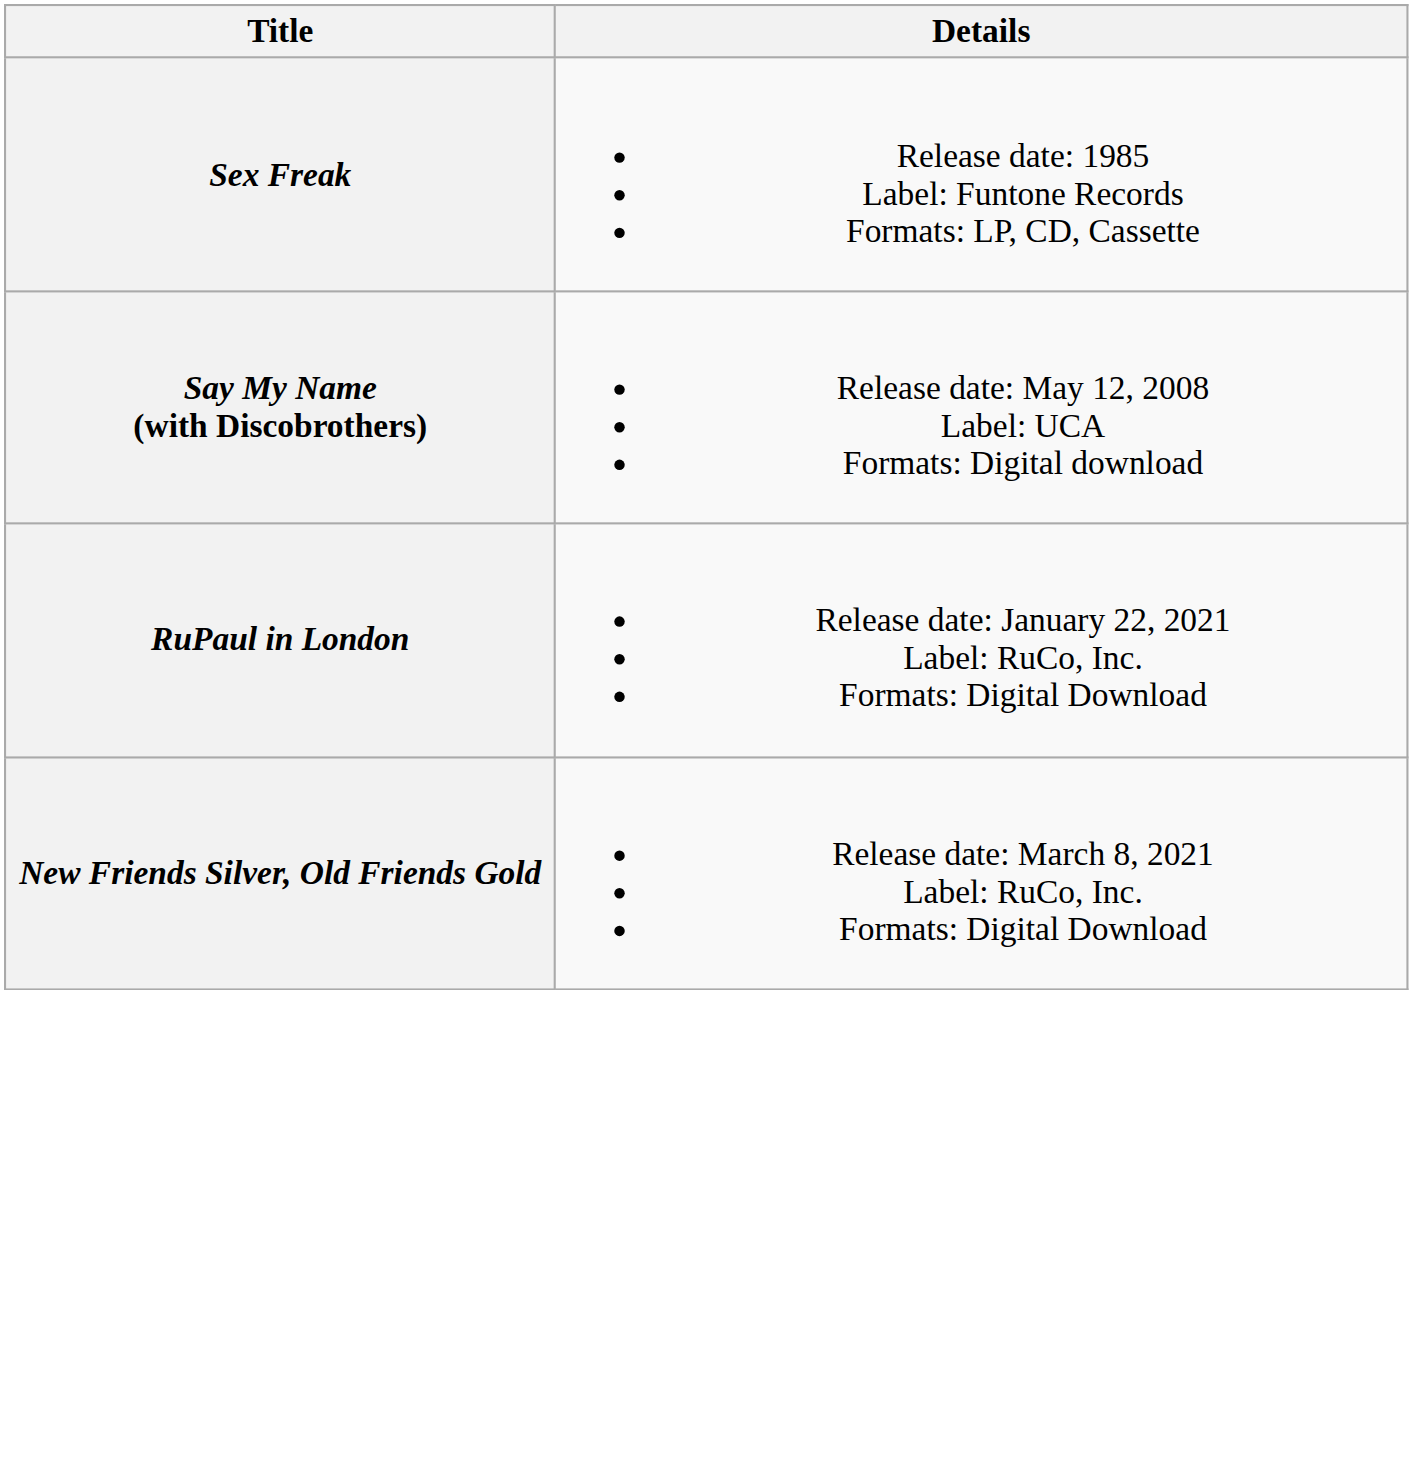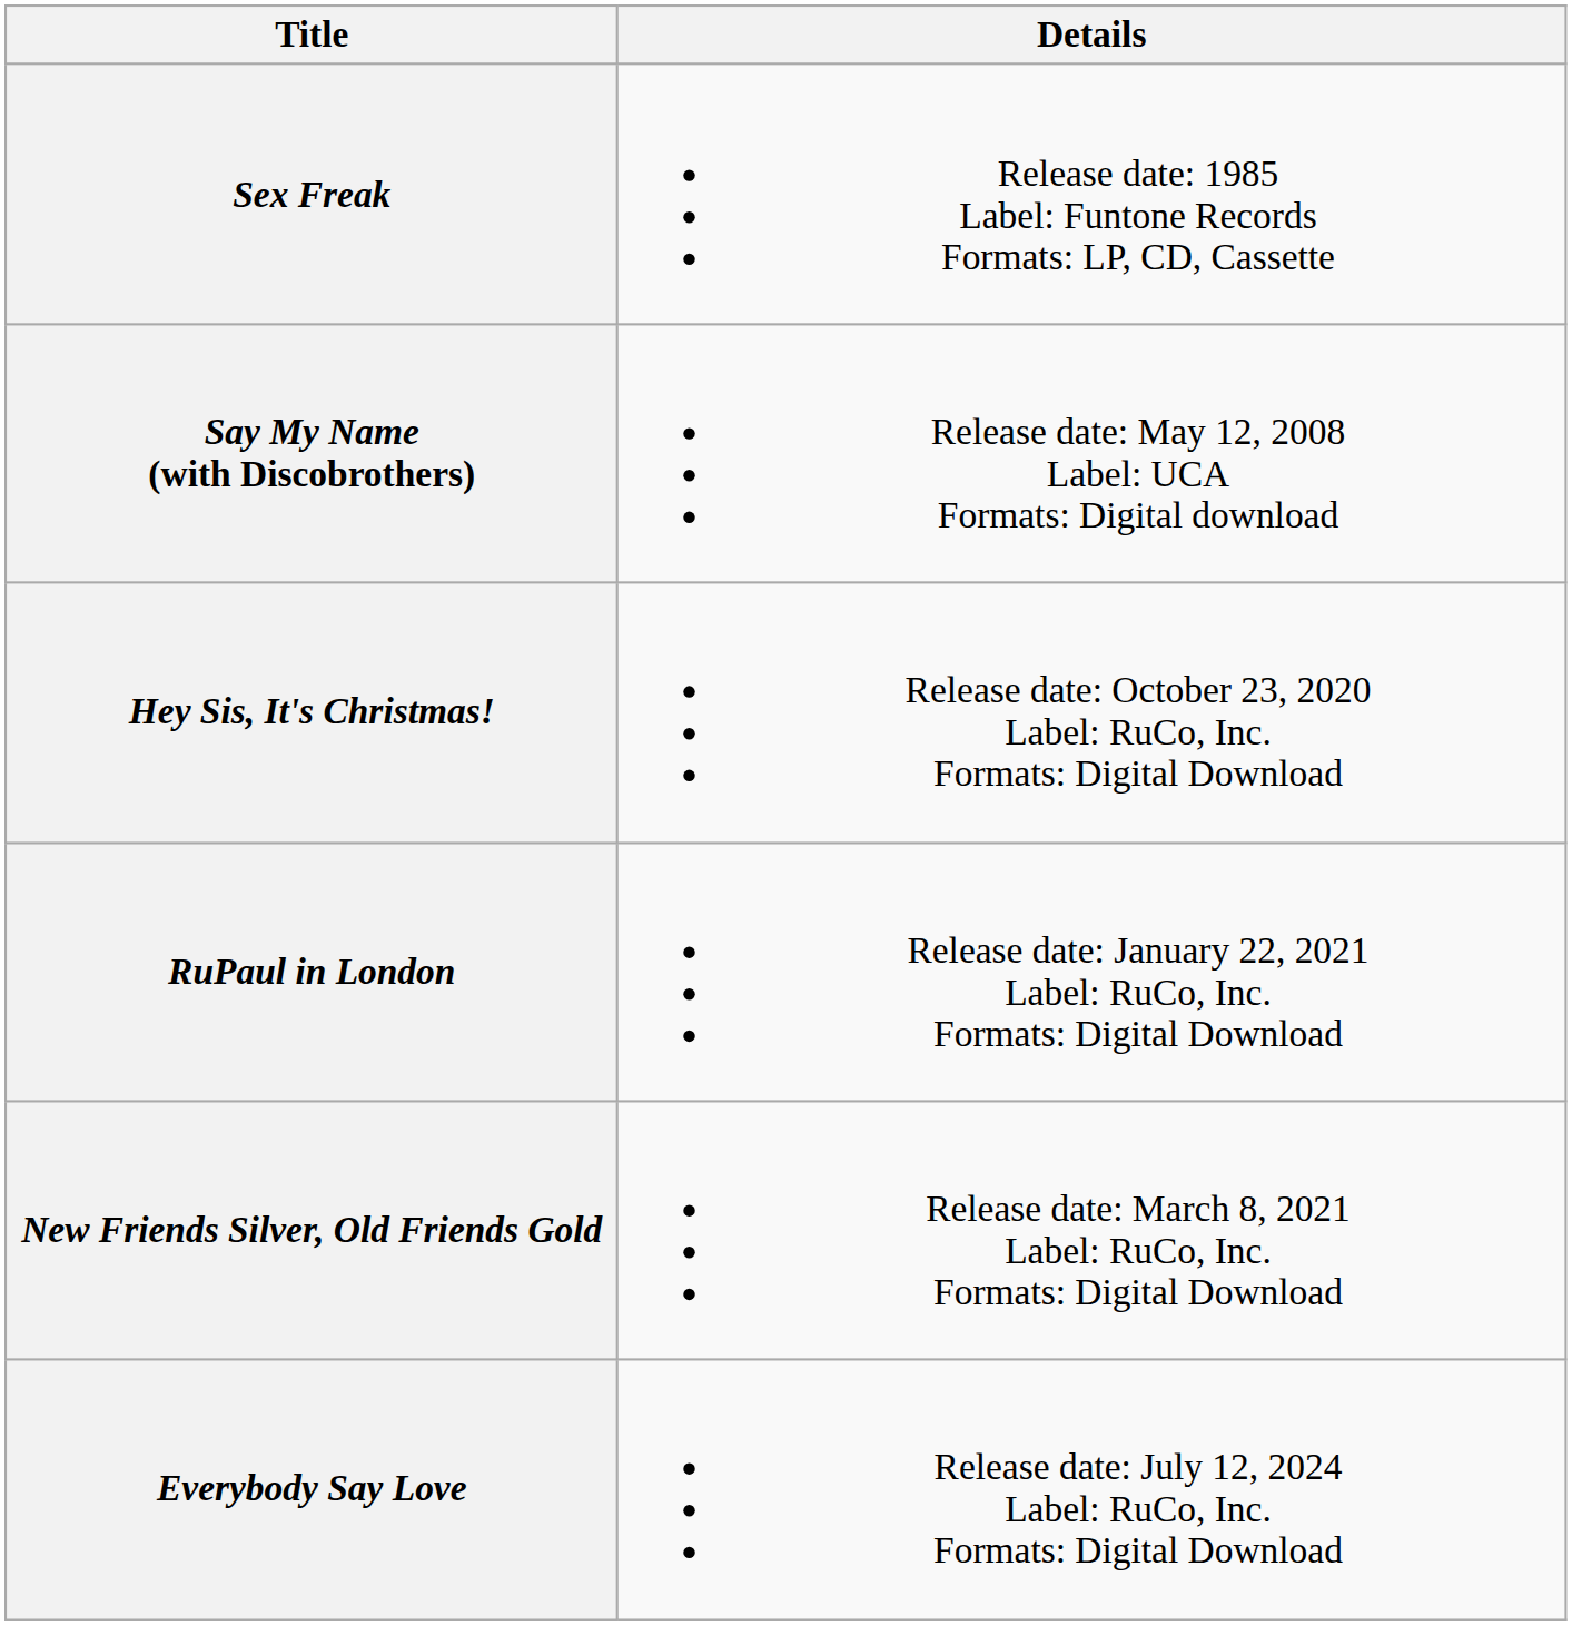+ row: Hey Sis, It's Christmas! | Release date: October 23, 2020 Label: RuCo, Inc. Formats: Digital Download
+ row: Everybody Say Love | Release date: July 12, 2024 Label: RuCo, Inc. Formats: Digital Download
